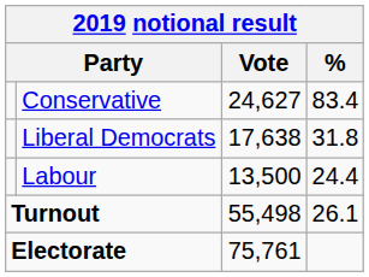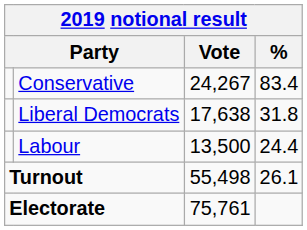Conservative | Vote: 24,627 -> 24,267
